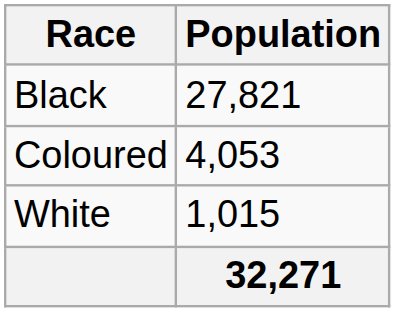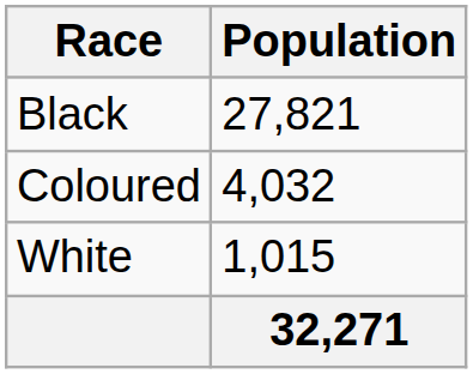Coloured | Population: 4,053 -> 4,032
